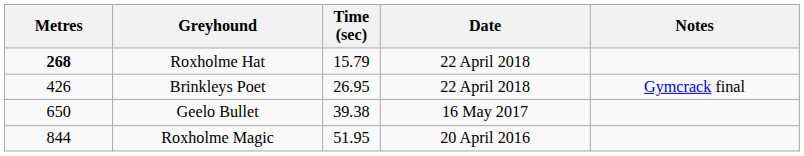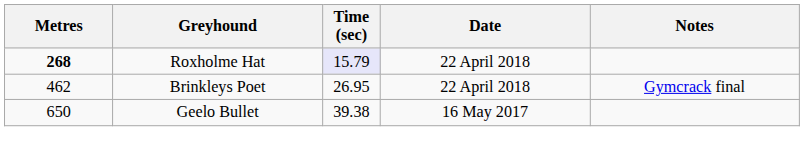Roxholme Hat | Time (sec): no background -> lavender background
Brinkleys Poet | Metres: 426 -> 462
- row: 844 | Roxholme Magic | 51.95 | 20 April 2016
